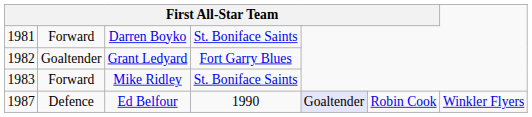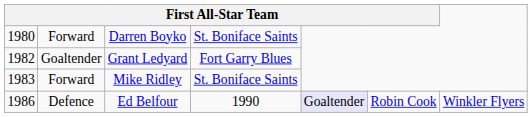Darren Boyko | column 1: 1981 -> 1980
Ed Belfour | column 1: 1987 -> 1986
